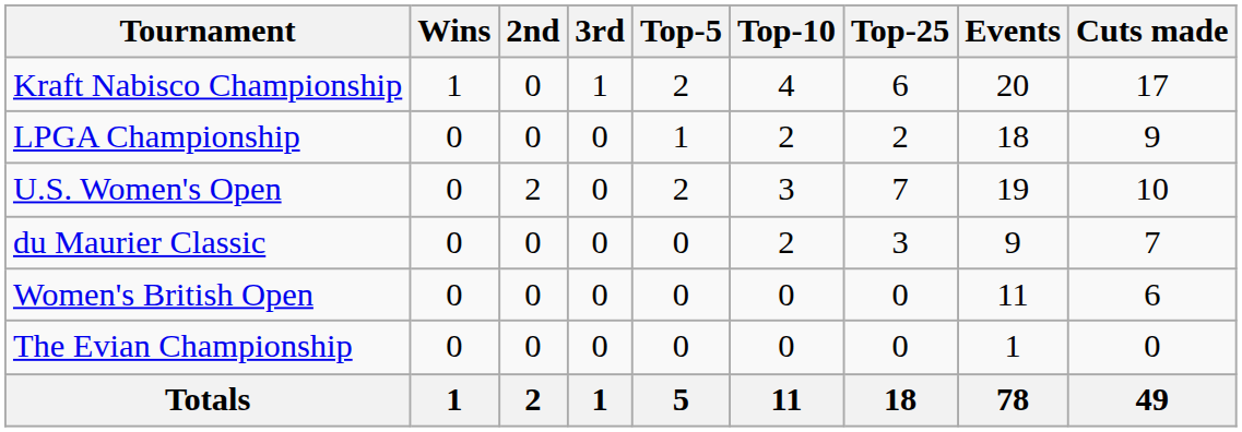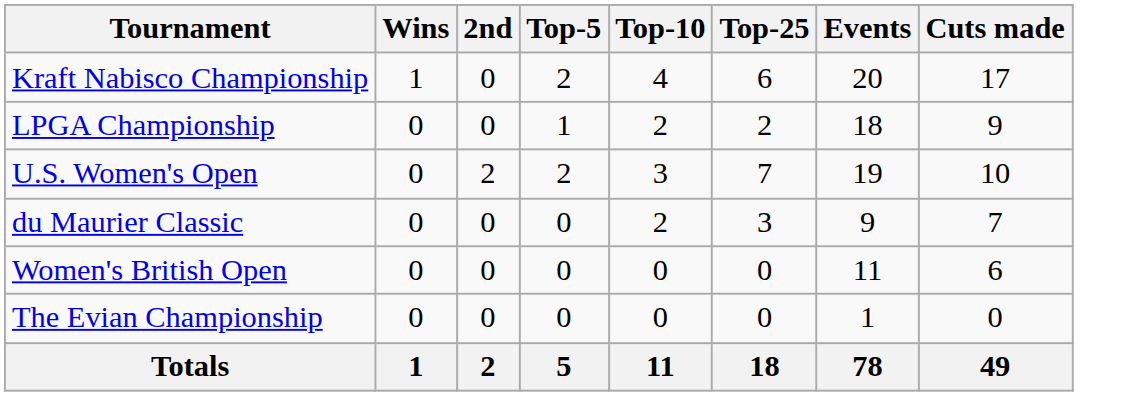- column: 3rd | 1 | 0 | 0 | 0 | 0 | 0 | 1
